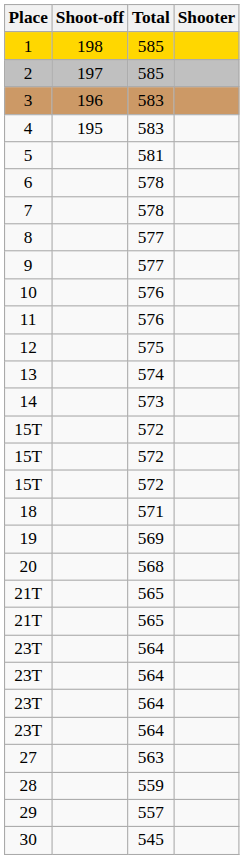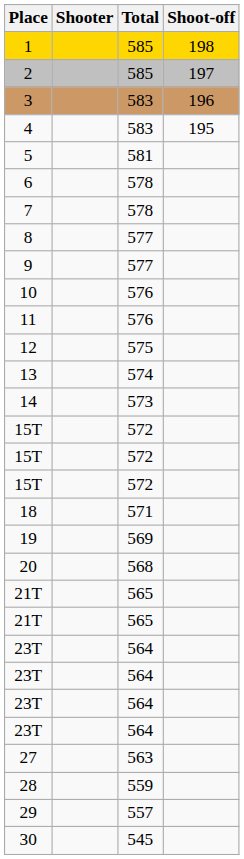columns swapped: Shooter <-> Shoot-off
